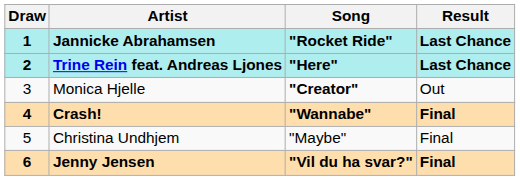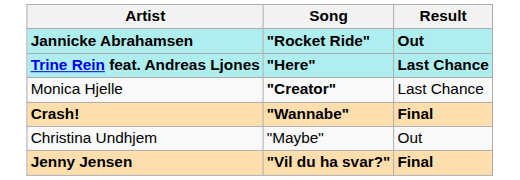- column: Draw | 1 | 2 | 3 | 4 | 5 | 6
Jannicke Abrahamsen | Result: Last Chance -> Out
Monica Hjelle | Result: Out -> Last Chance
Christina Undhjem | Result: Final -> Out
